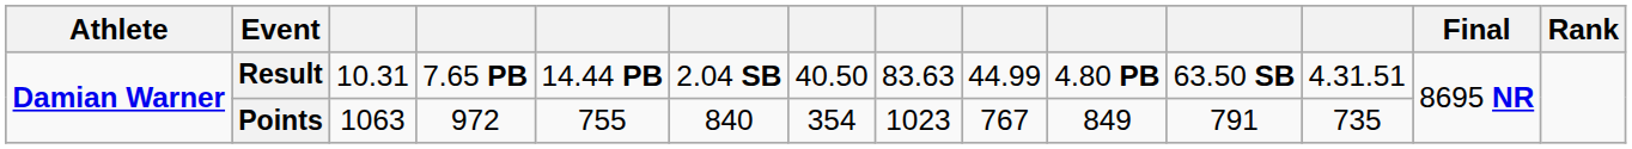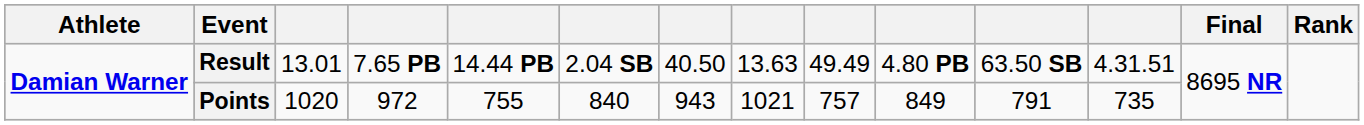Result | column 3: 10.31 -> 13.01
Result | column 8: 83.63 -> 13.63
Result | column 9: 44.99 -> 49.49
Points | column 3: 1063 -> 1020
Points | column 7: 354 -> 943
Points | column 8: 1023 -> 1021
Points | column 9: 767 -> 757
